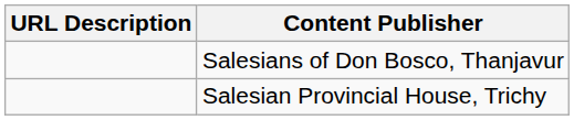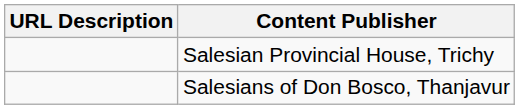rows swapped: Salesians of Don Bosco, Thanjavur <-> Salesian Provincial House, Trichy
